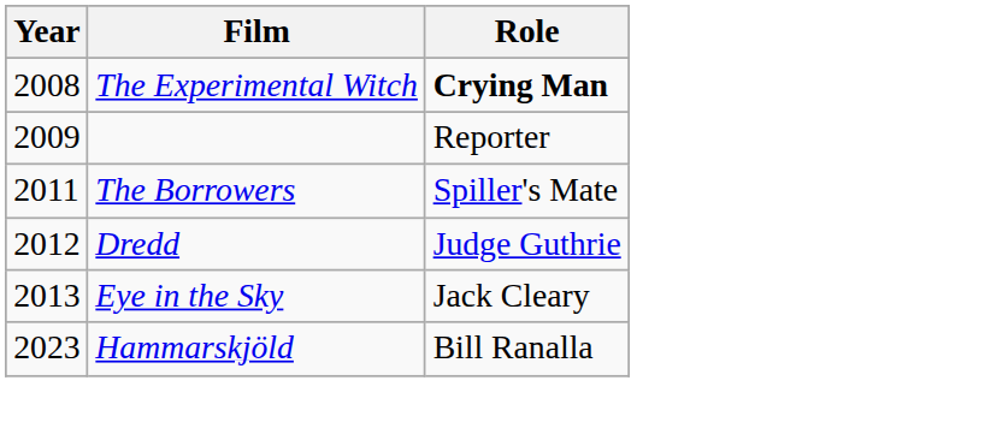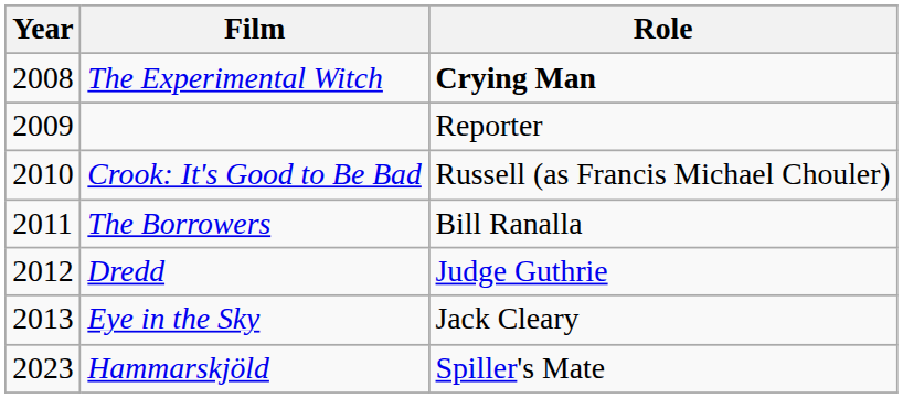+ row: 2010 | Crook: It's Good to Be Bad | Russell (as Francis Michael Chouler)
The Borrowers | Role: Spiller's Mate -> Bill Ranalla
Hammarskjöld | Role: Bill Ranalla -> Spiller's Mate
